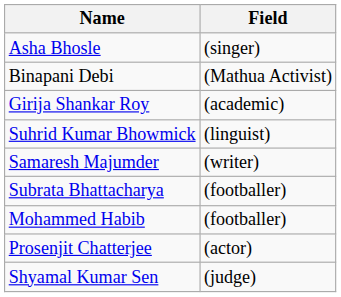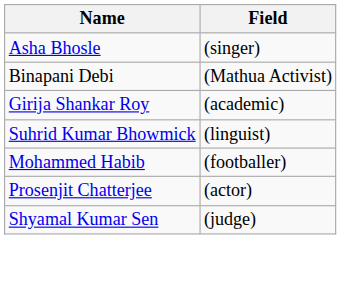- row: Samaresh Majumder | (writer)
- row: Subrata Bhattacharya | (footballer)
